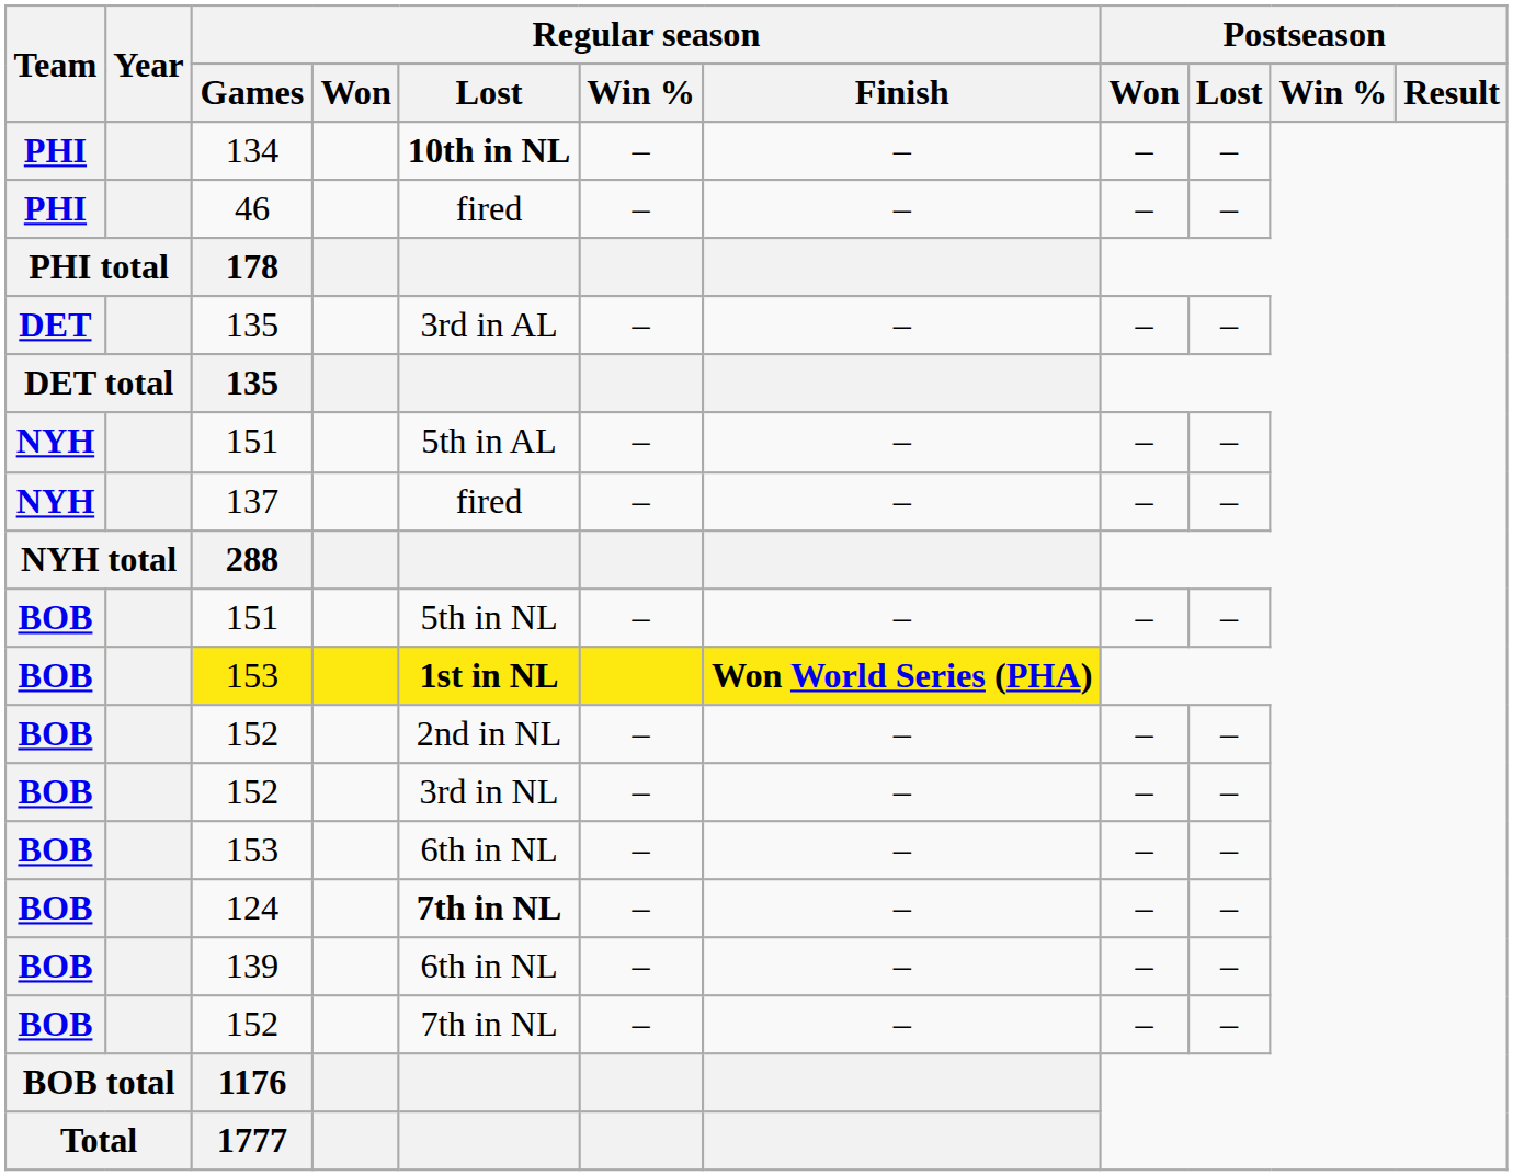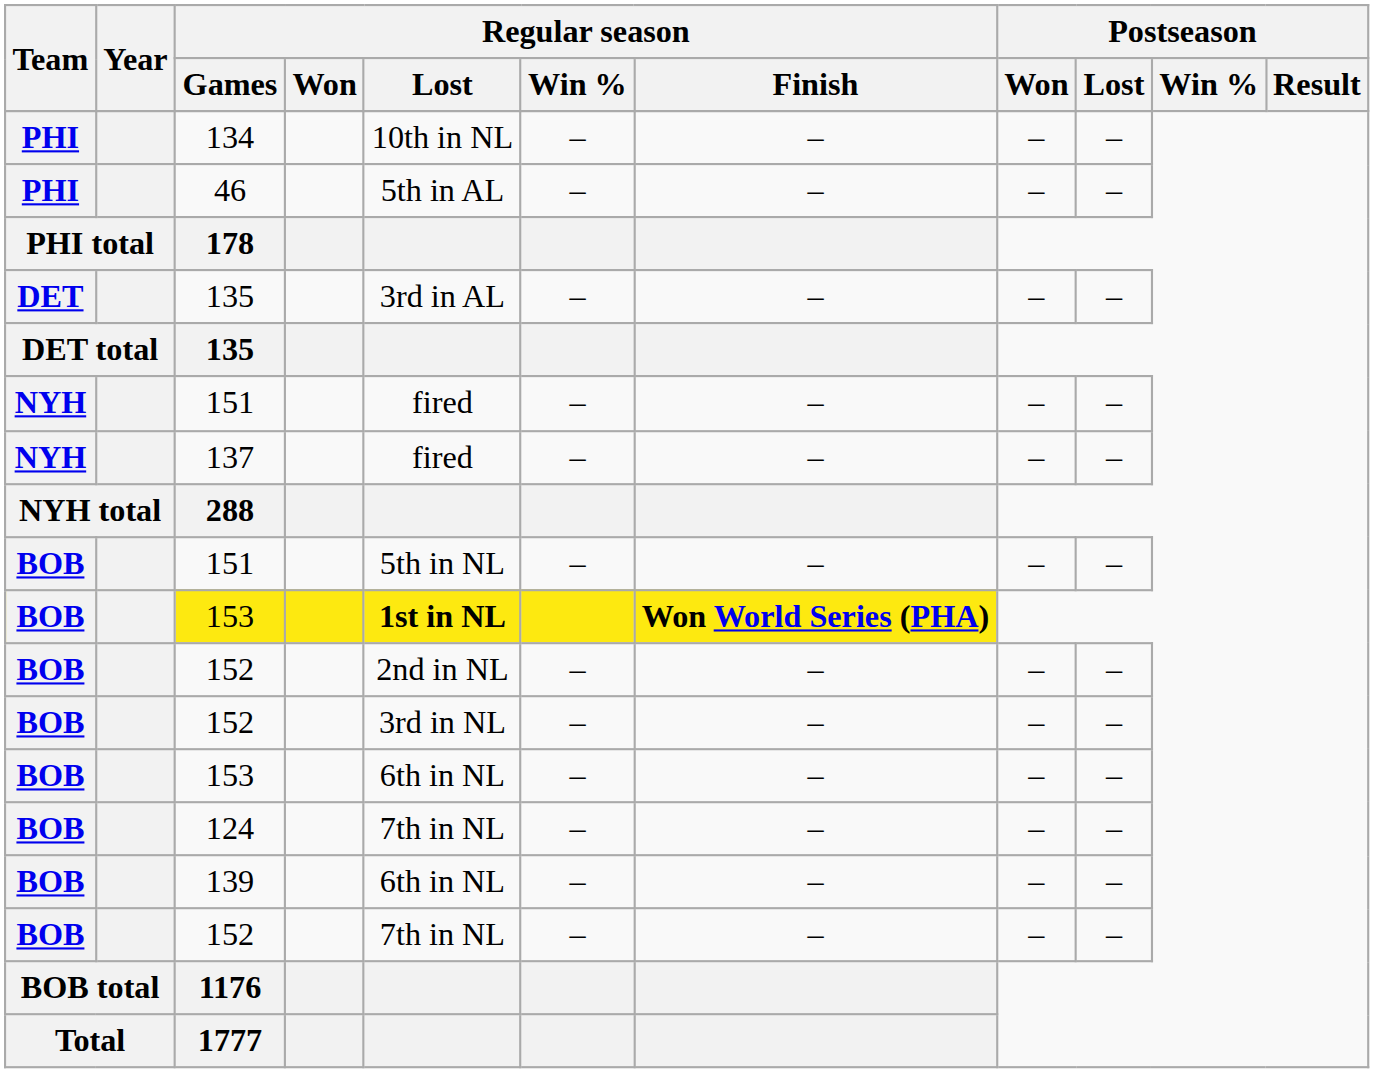134 | Regular season / Lost: bold -> normal
46 | Regular season / Lost: fired -> 5th in AL
NYH / 151 | Regular season / Lost: 5th in AL -> fired
124 | Regular season / Lost: bold -> normal
